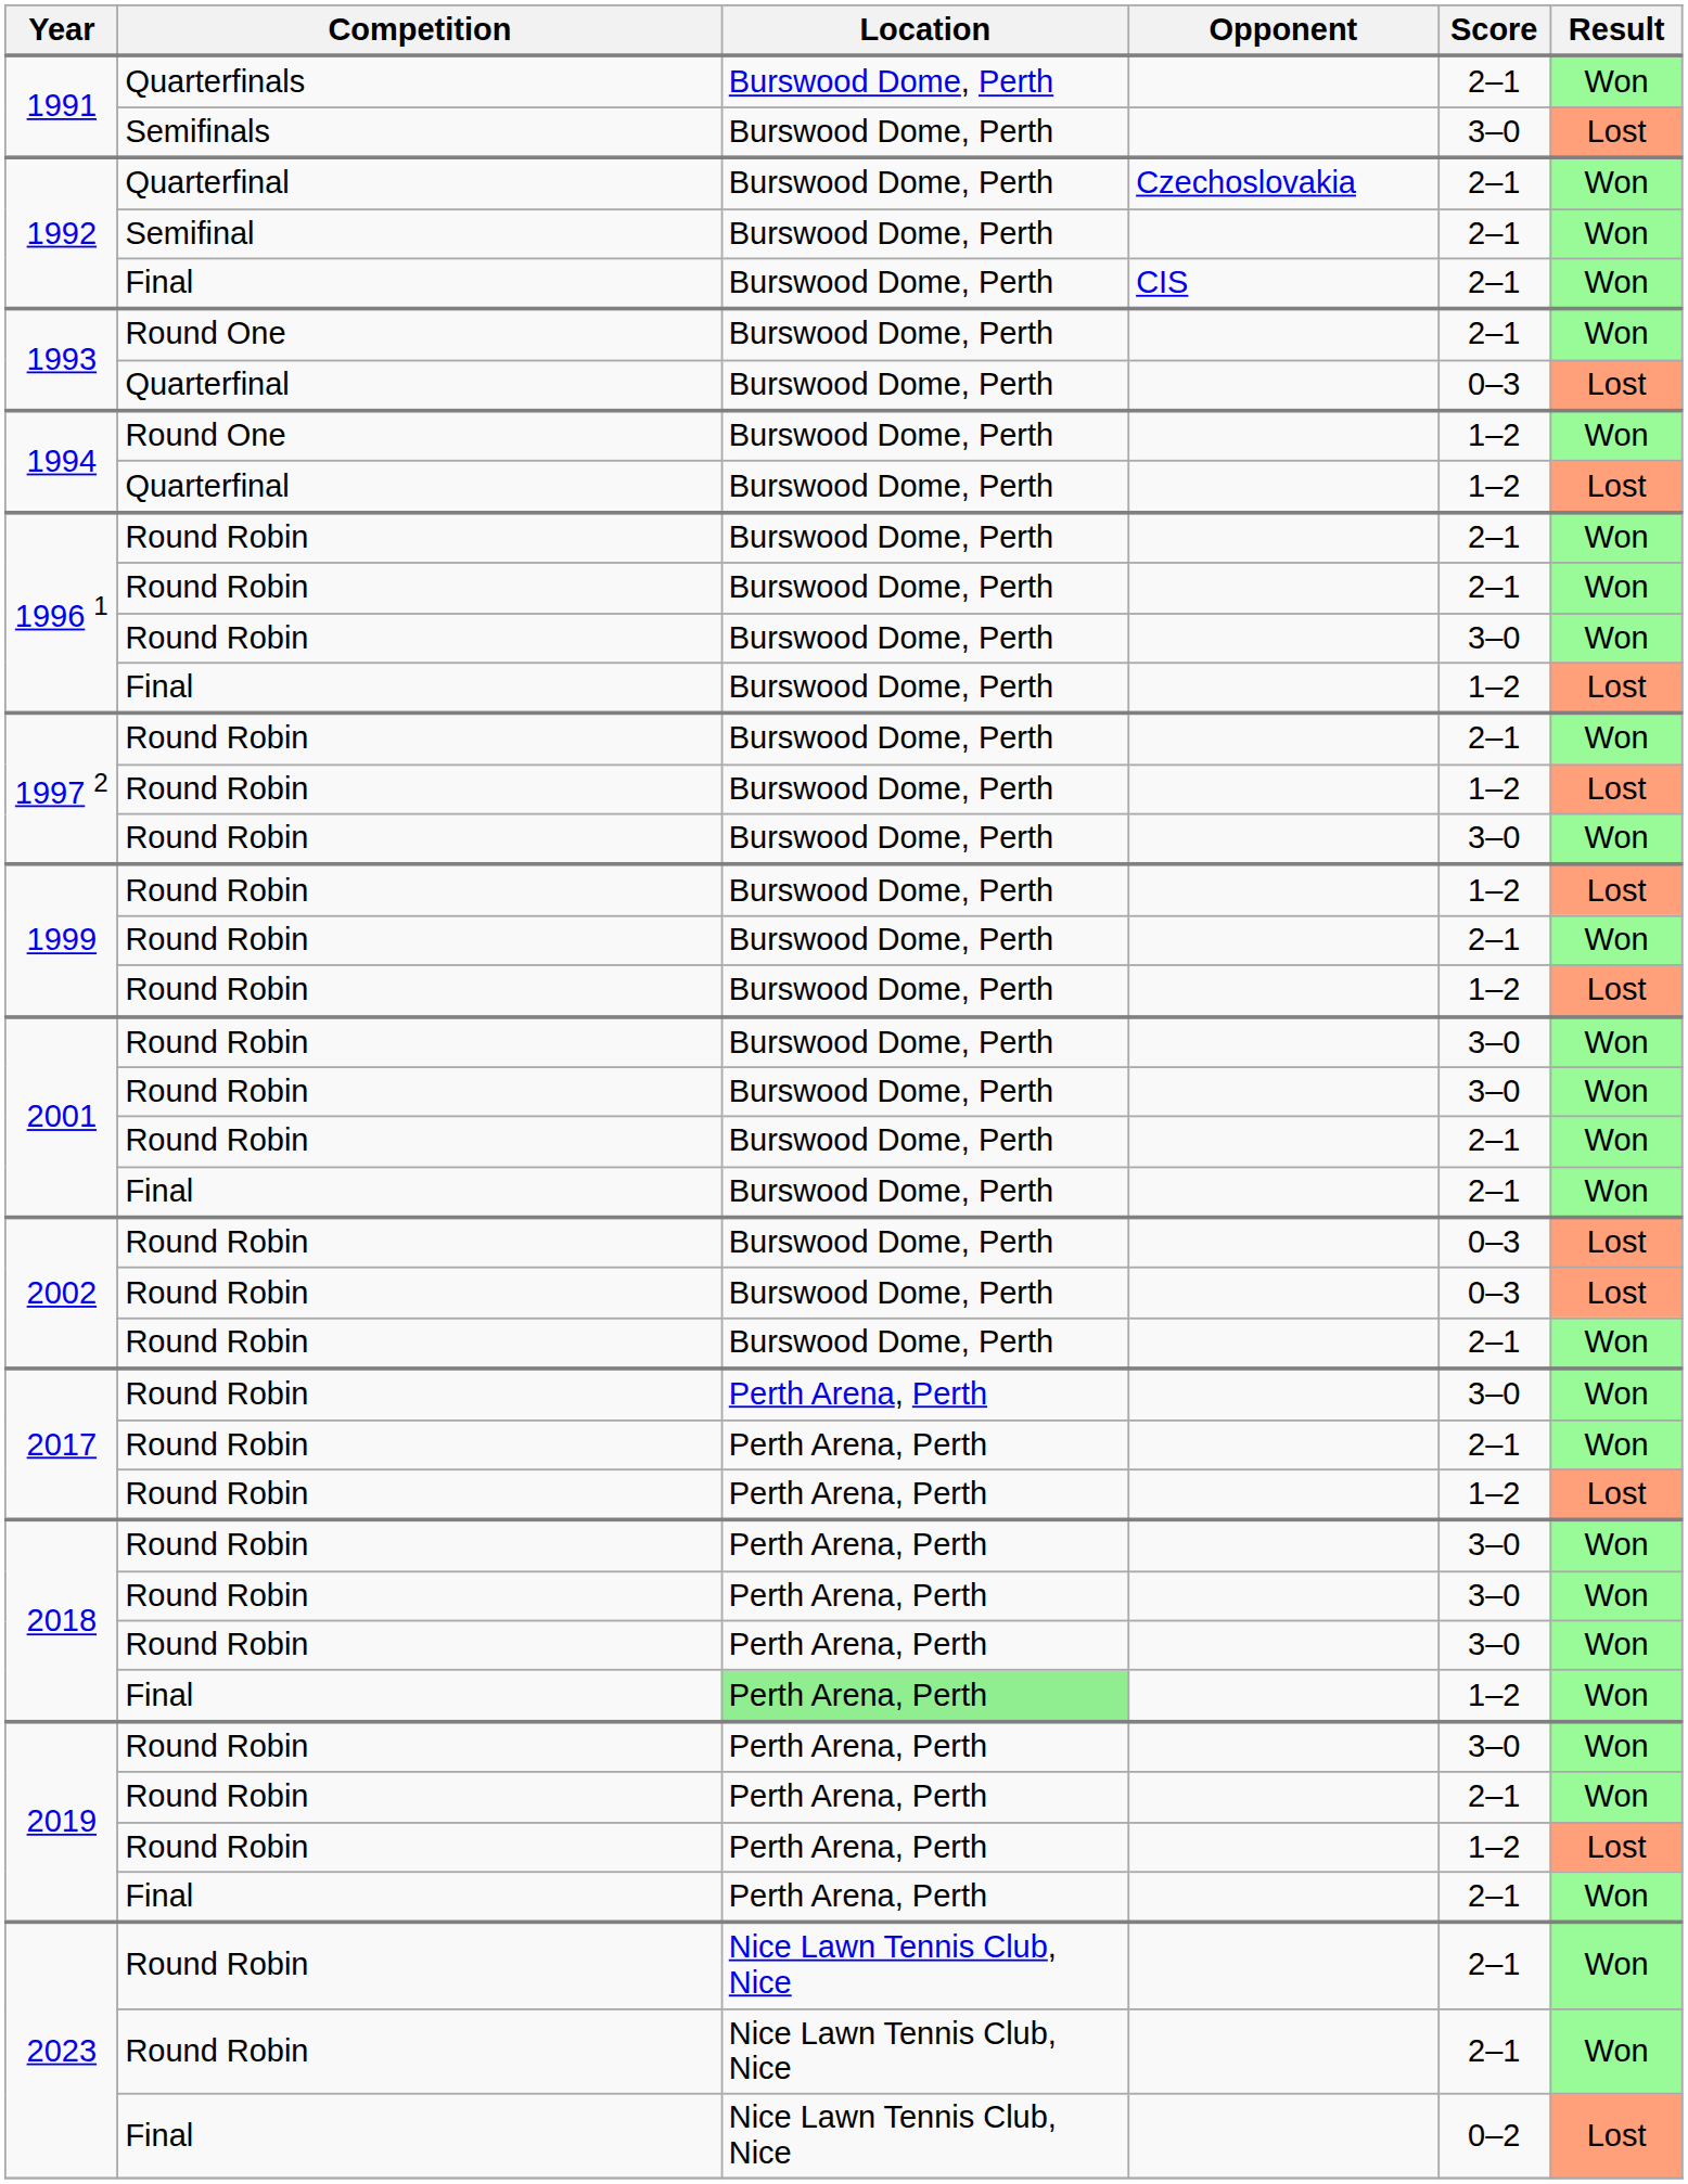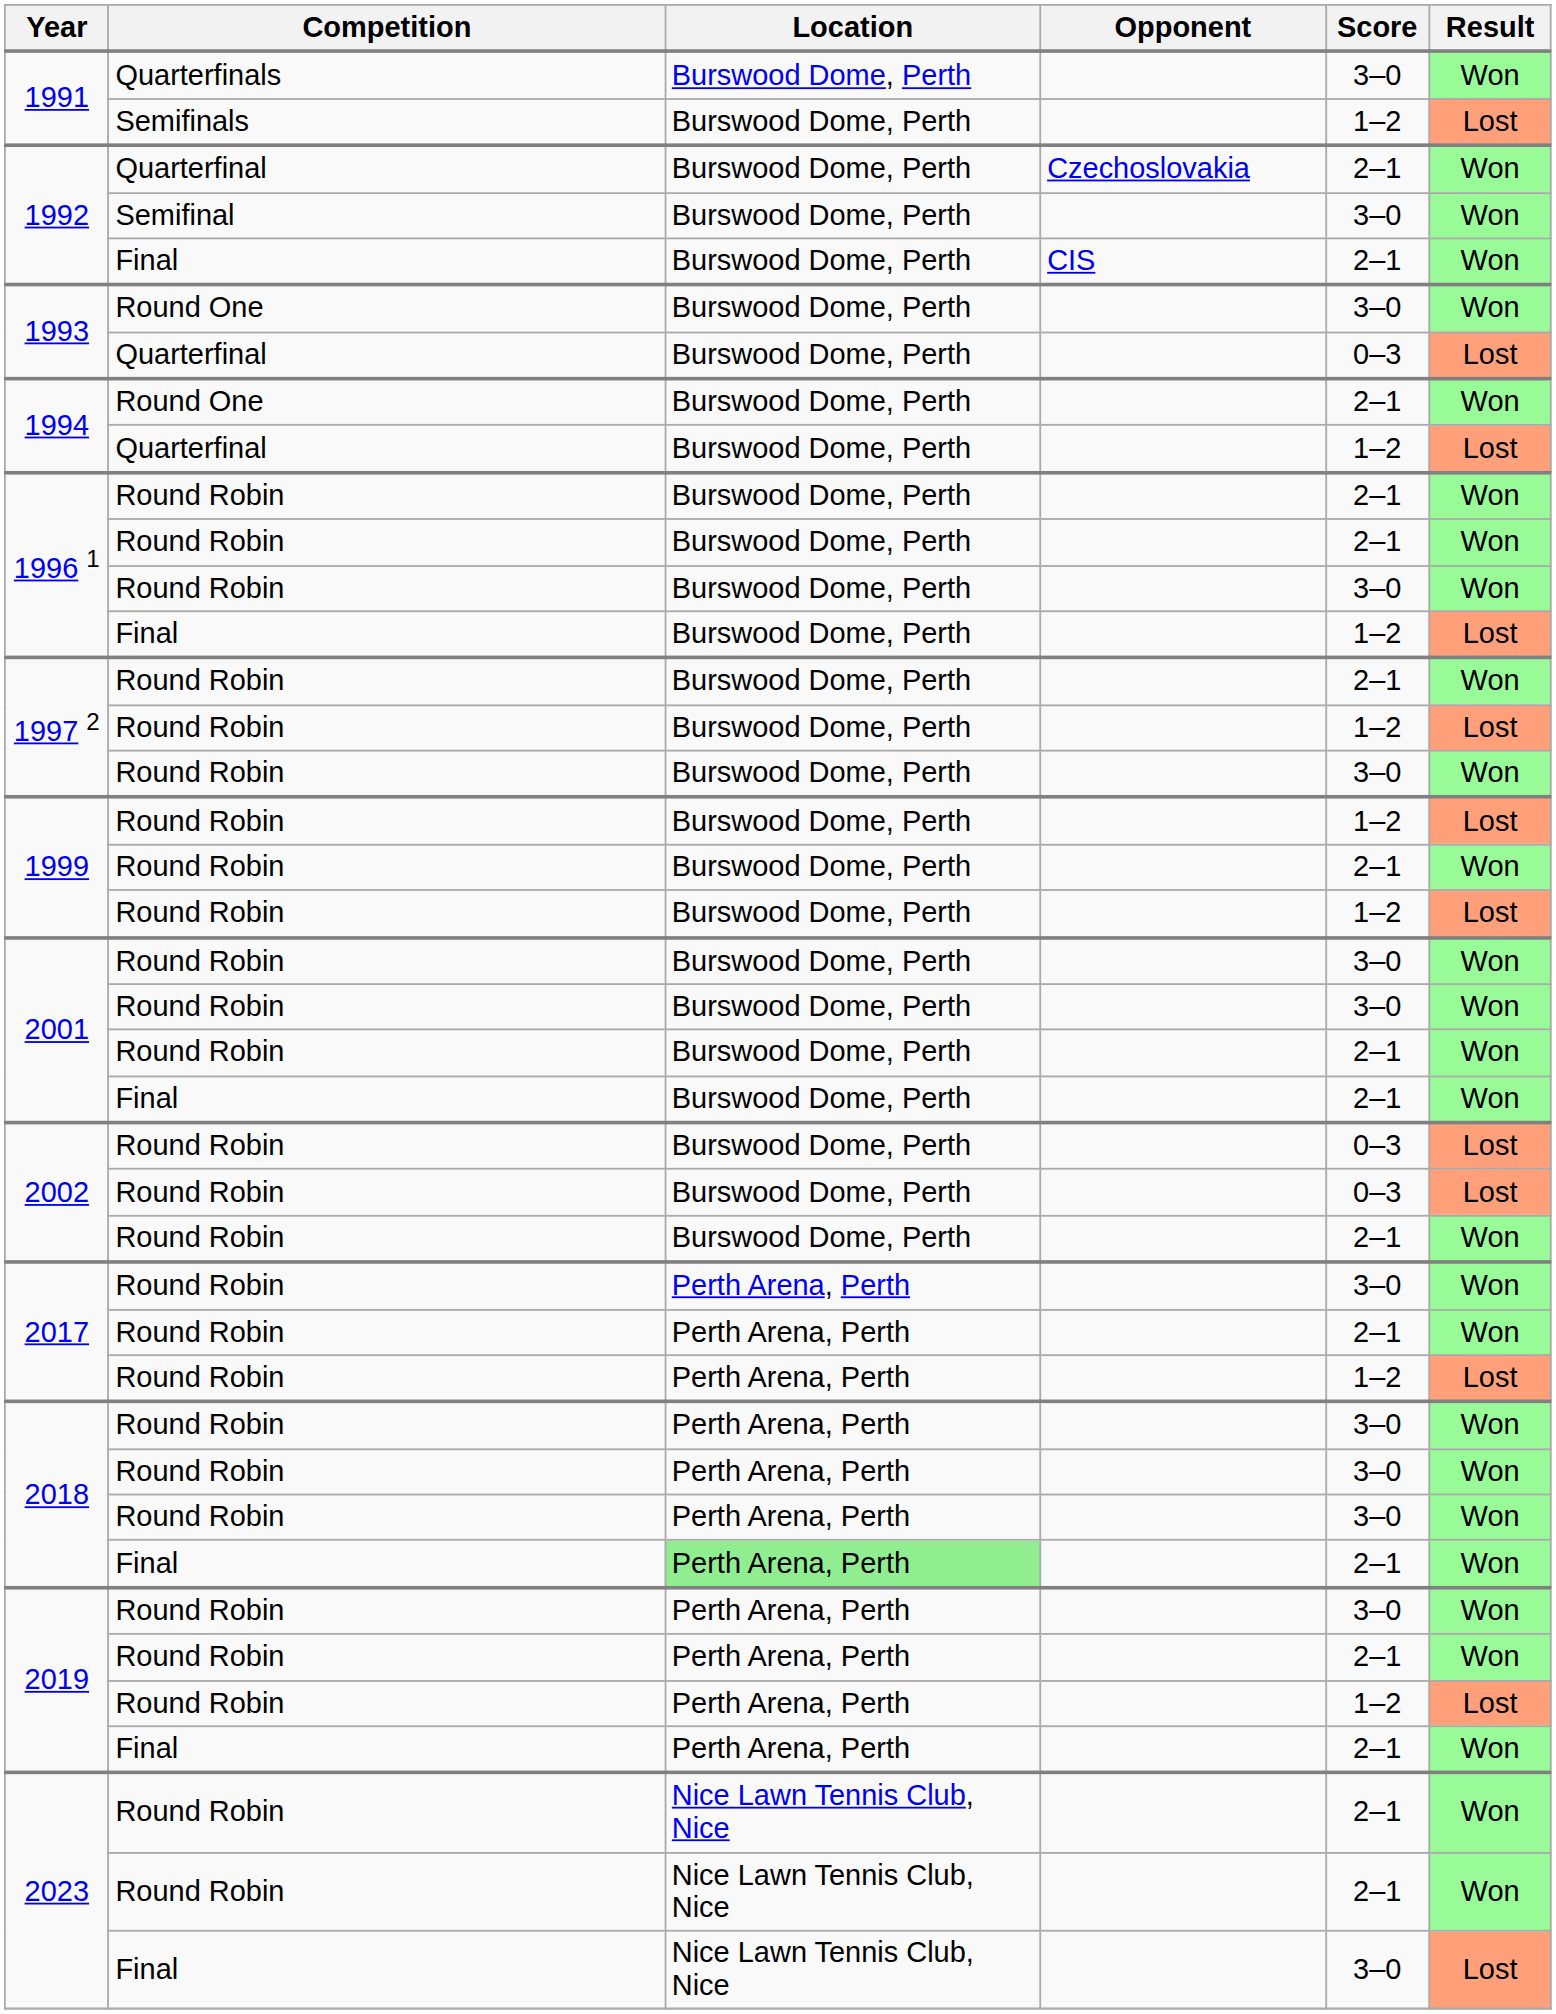1991 / Quarterfinals | Score: 2–1 -> 3–0
1991 / Semifinals | Score: 3–0 -> 1–2
1992 / Semifinal | Score: 2–1 -> 3–0
1993 / Round One | Score: 2–1 -> 3–0
1994 / Round One | Score: 1–2 -> 2–1
2018 / Final | Score: 1–2 -> 2–1
2023 / Final | Score: 0–2 -> 3–0
